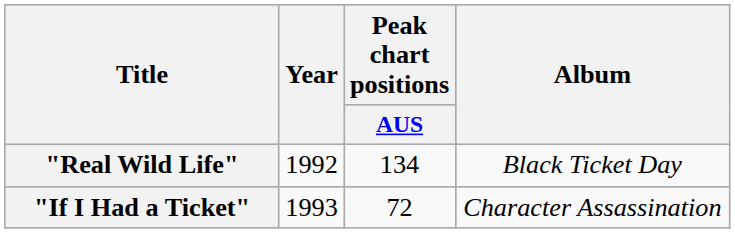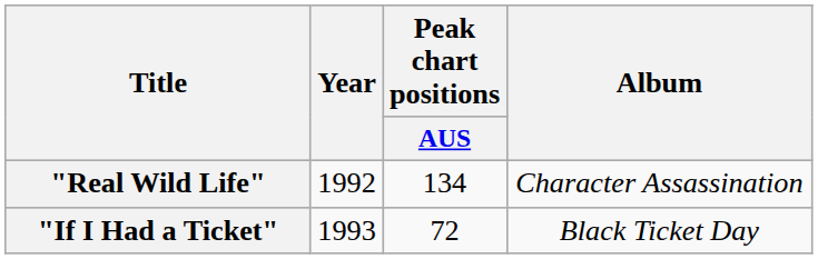"Real Wild Life" | Album: Black Ticket Day -> Character Assassination
"If I Had a Ticket" | Album: Character Assassination -> Black Ticket Day
